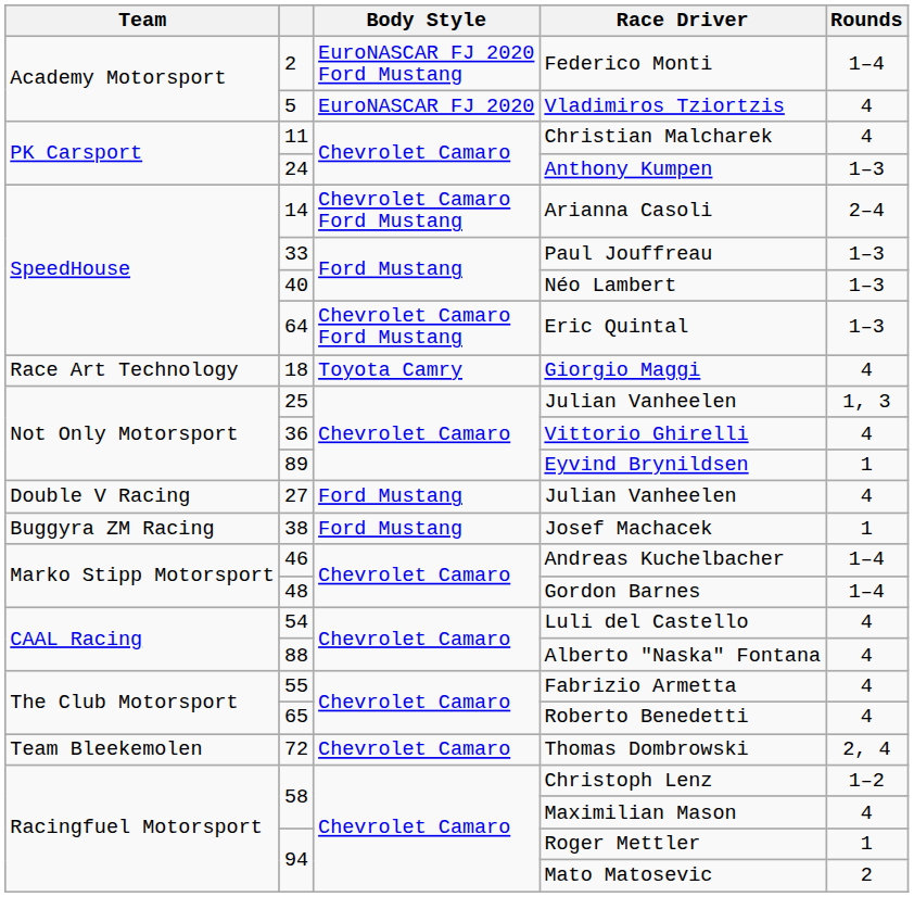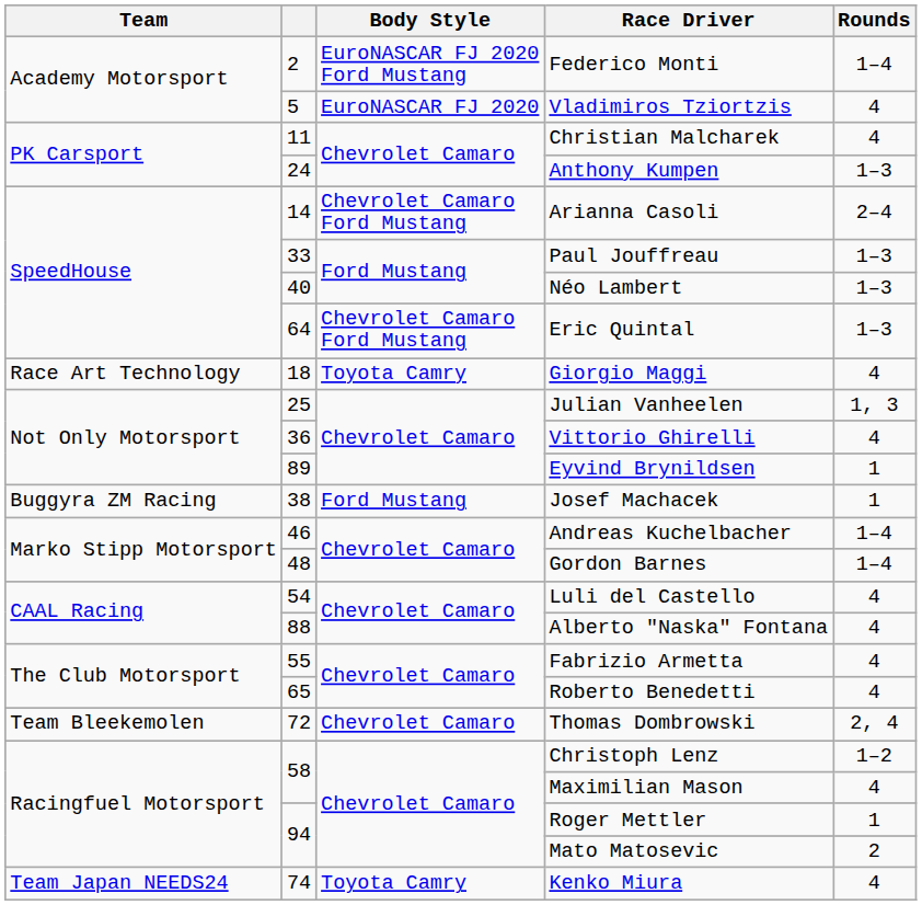- row: Double V Racing | 27 | Ford Mustang | Julian Vanheelen | 4
+ row: Team Japan NEEDS24 | 74 | Toyota Camry | Kenko Miura | 4
